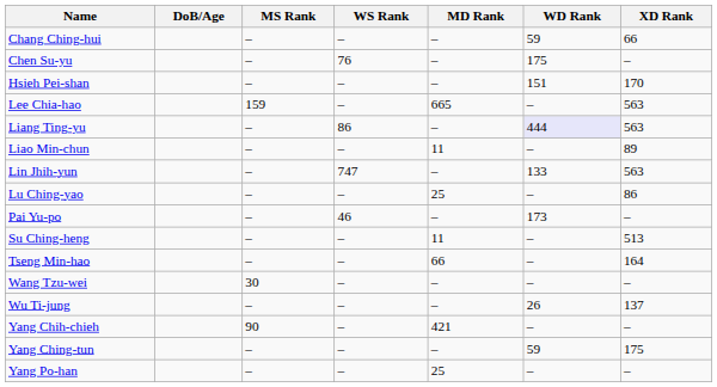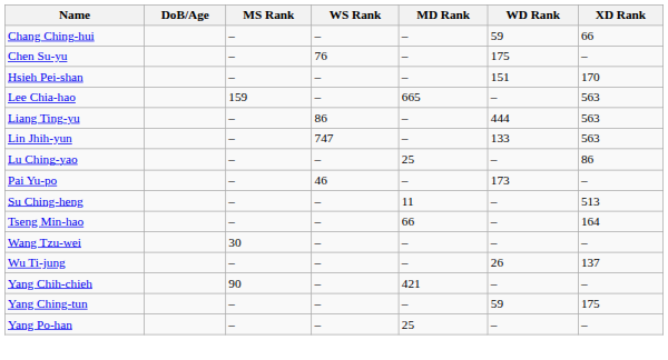Liang Ting-yu | WD Rank: lavender background -> no background
- row: Liao Min-chun | – | – | 11 | – | 89
